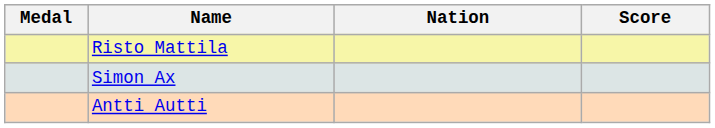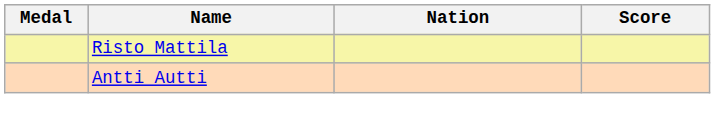- row: Simon Ax
